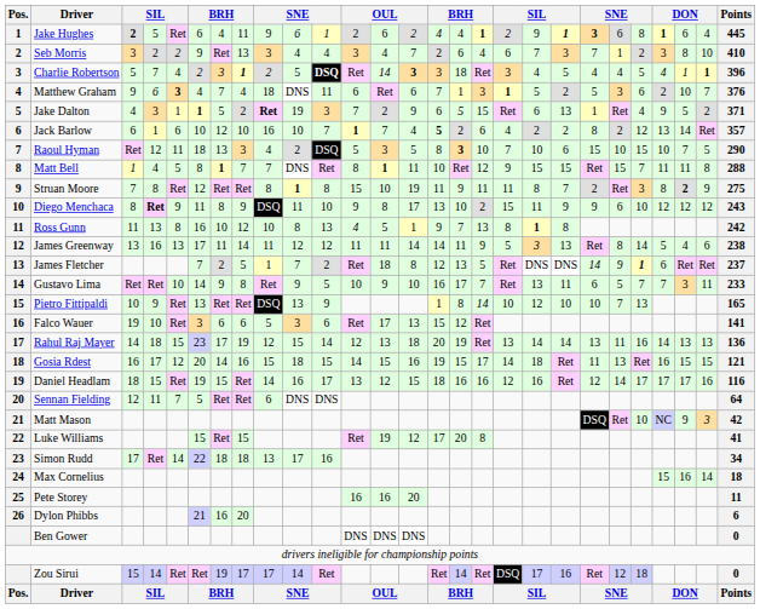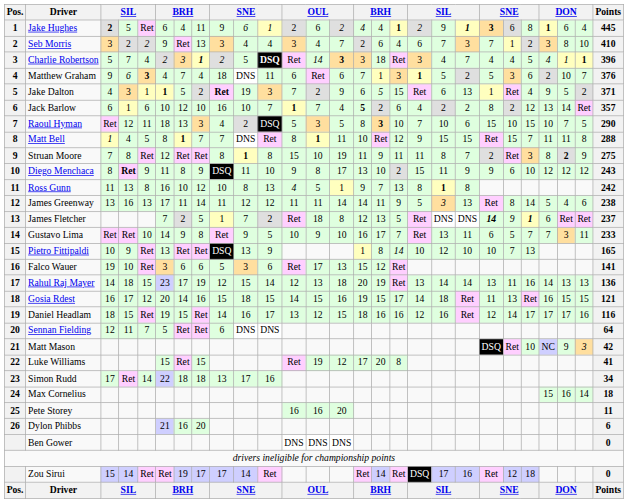Charlie Robertson | column 20: 5 -> 7
James Fletcher | column 21: normal -> bold
